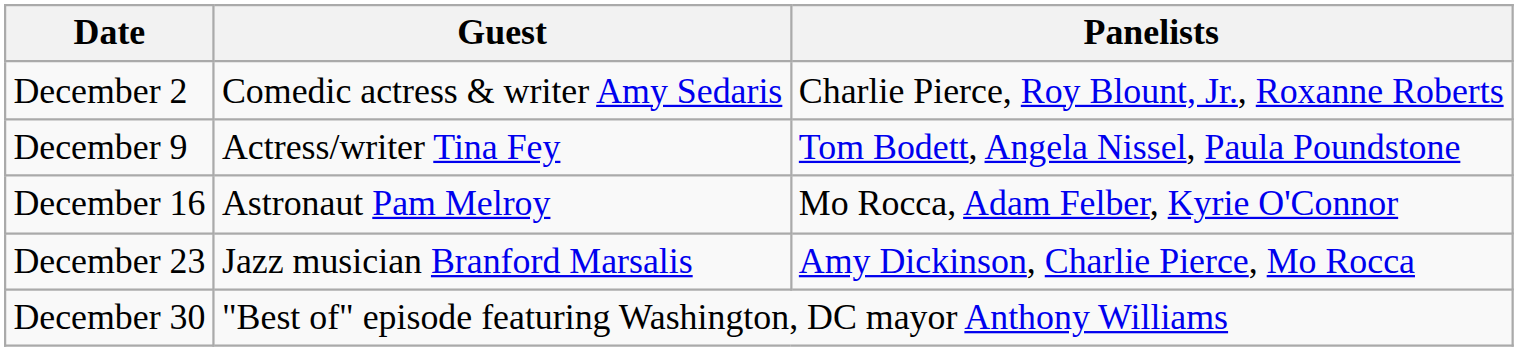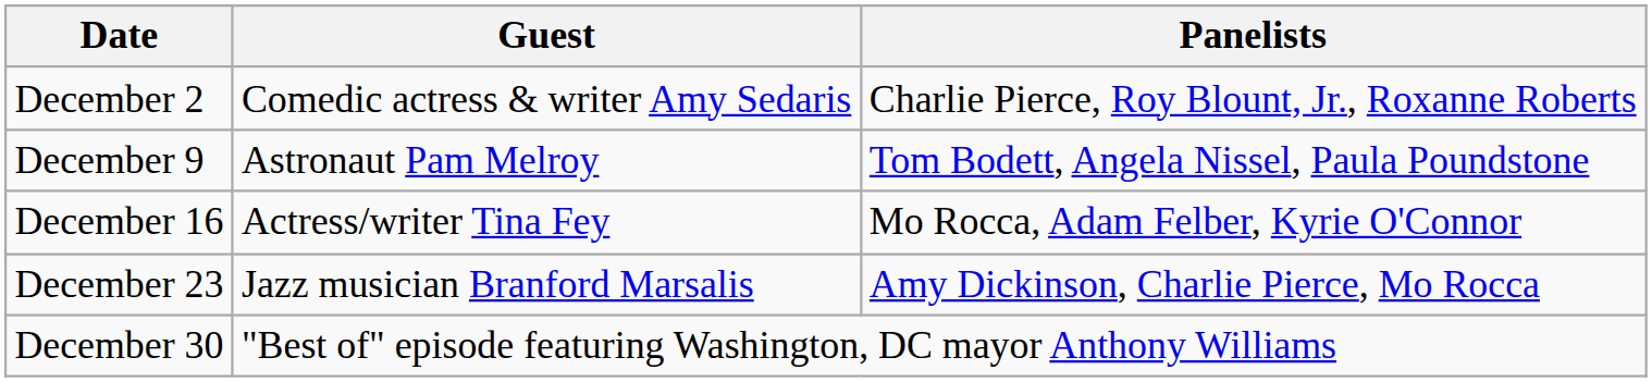December 9 | Guest: Actress/writer Tina Fey -> Astronaut Pam Melroy
December 16 | Guest: Astronaut Pam Melroy -> Actress/writer Tina Fey
